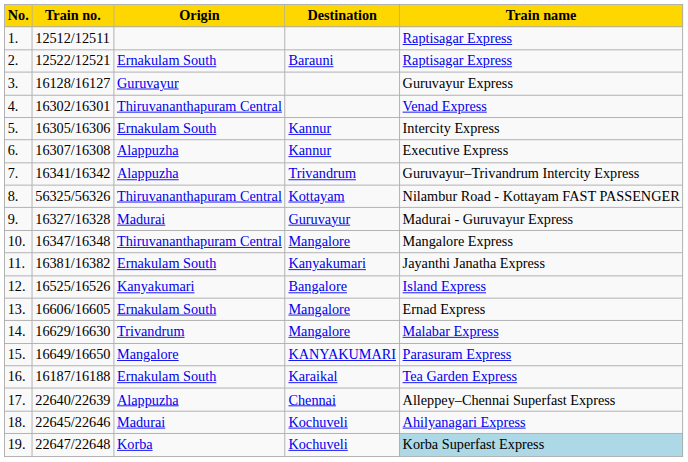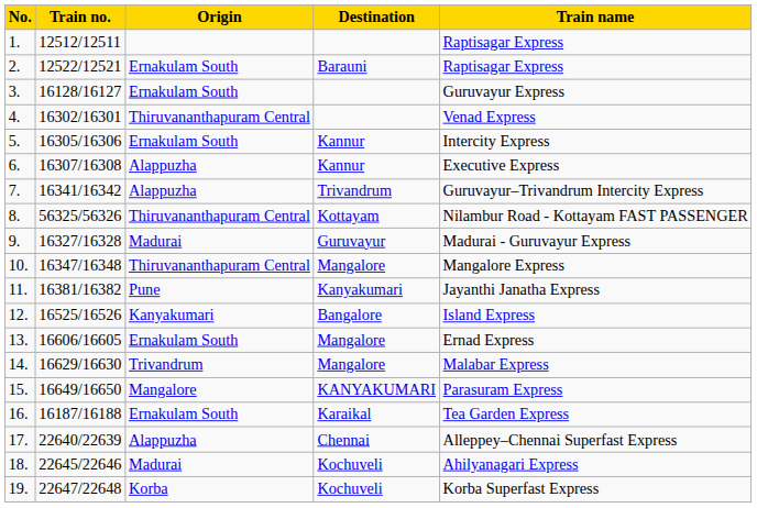3. | Origin: Guruvayur -> Ernakulam South
11. | Origin: Ernakulam South -> Pune
19. | Train name: lightblue background -> no background
